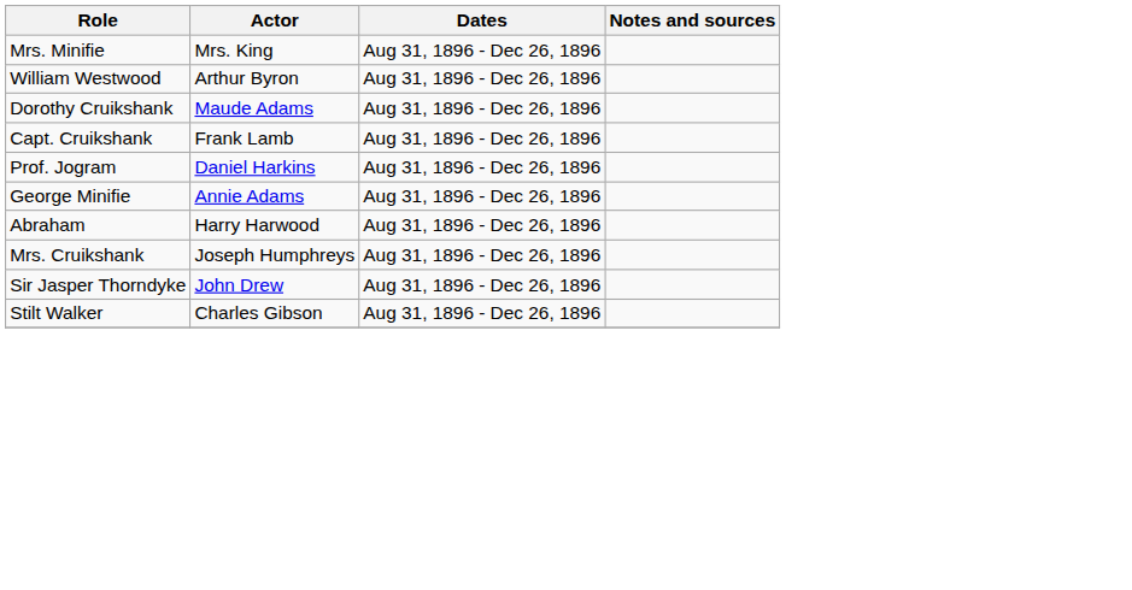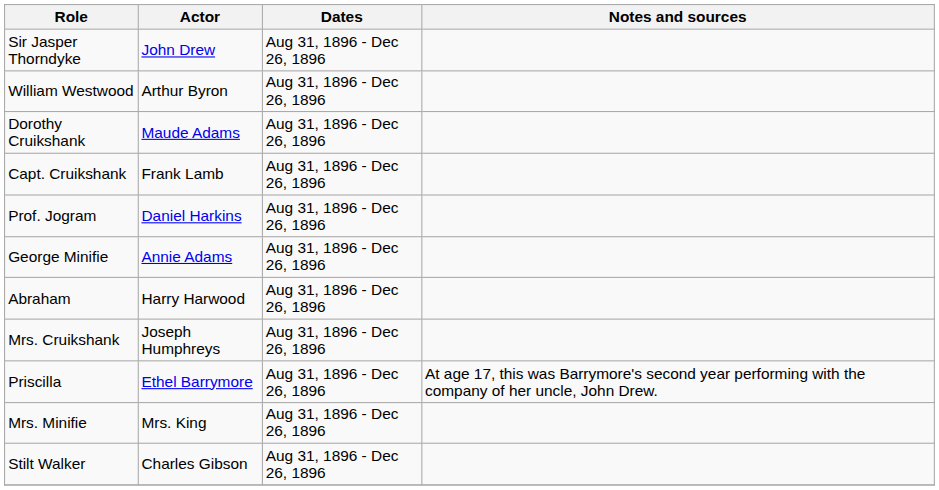rows swapped: Sir Jasper Thorndyke <-> Mrs. Minifie
+ row: Priscilla | Ethel Barrymore | Aug 31, 1896 - Dec 26, 1896 | At age 17, this was Barrymore's second year performing with the company of her uncle, John Drew.
